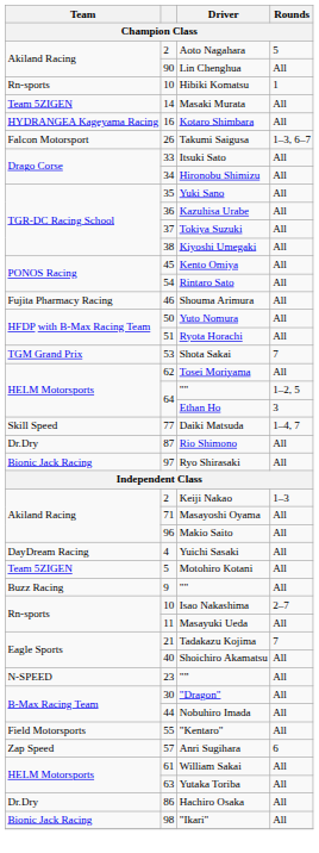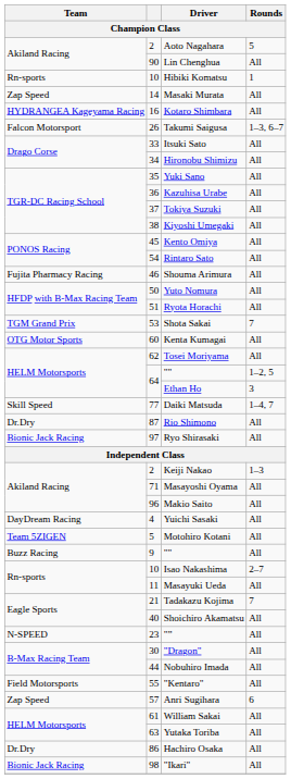Masaki Murata | Team: Team 5ZIGEN -> Zap Speed
+ row: OTG Motor Sports | 60 | Kenta Kumagai | All
